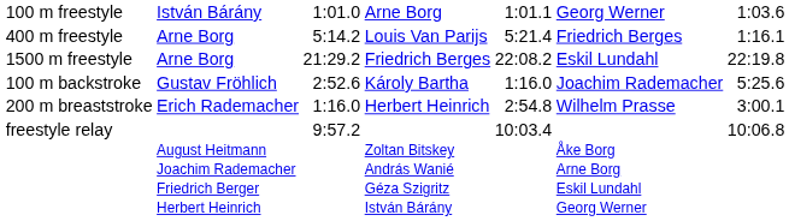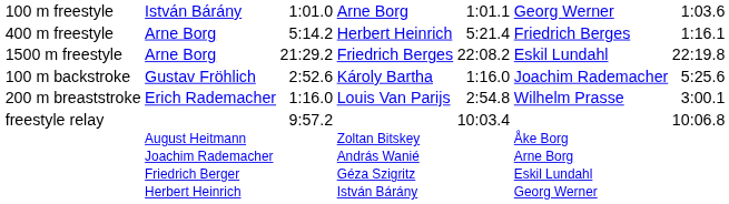400 m freestyle | column 4: Louis Van Parijs -> Herbert Heinrich
200 m breaststroke | column 4: Herbert Heinrich -> Louis Van Parijs
